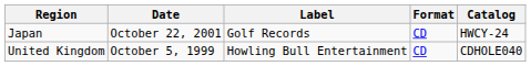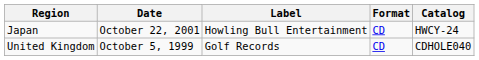Japan | Label: Golf Records -> Howling Bull Entertainment
United Kingdom | Label: Howling Bull Entertainment -> Golf Records
